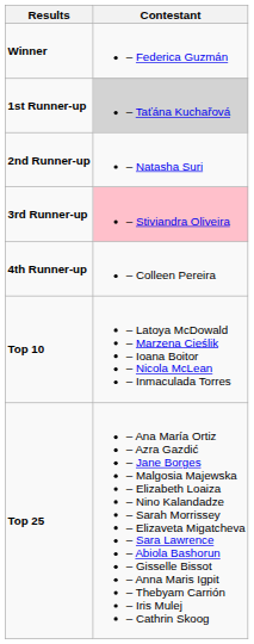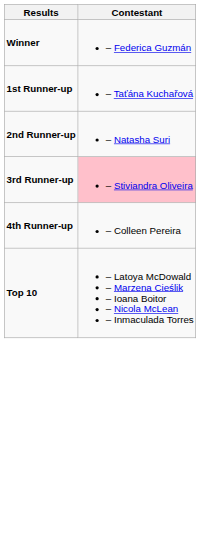1st Runner-up | Contestant: lightgrey background -> no background
- row: Top 25 | – Ana María Ortiz – Azra Gazdić – Jane Borges – Malgosia Majewska – Elizabeth Loaiza – Nino Kalandadze – Sarah Morrissey – Elizaveta Migatcheva – Sara Lawrence – Abiola Bashorun – Gisselle Bissot – Anna Maris Igpit – Thebyam Carrión – Iris Mulej – Cathrin Skoog
